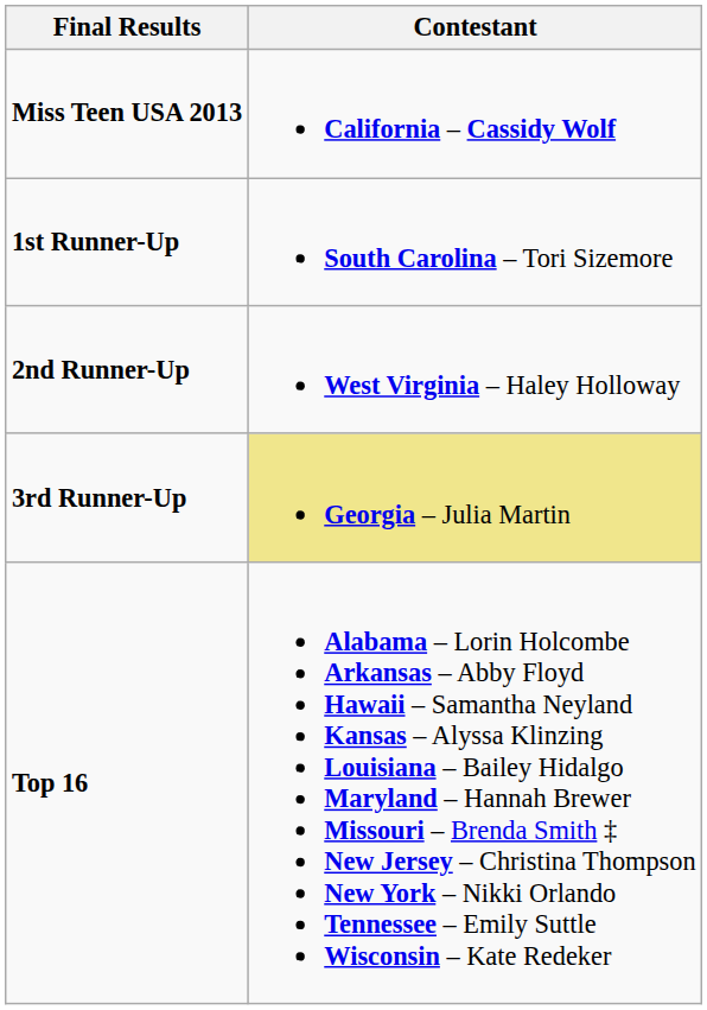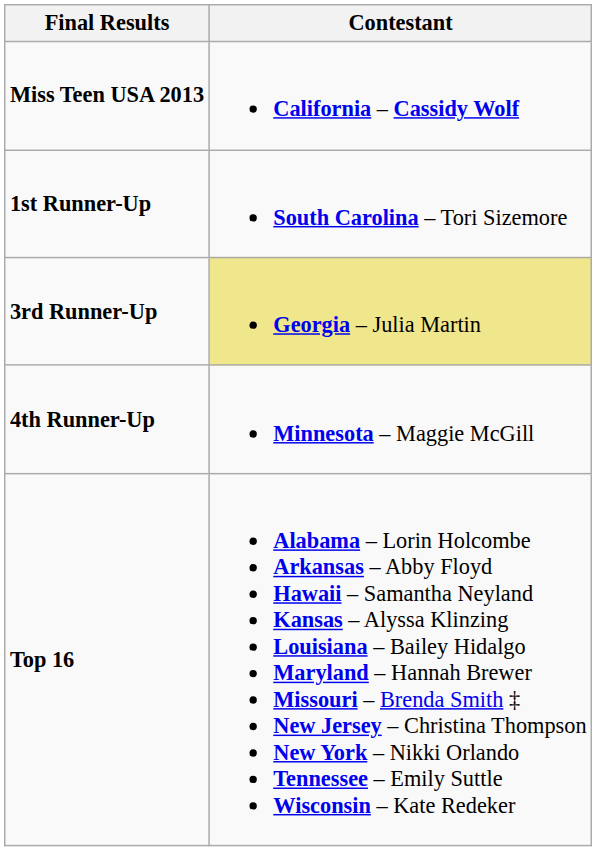- row: 2nd Runner-Up | West Virginia – Haley Holloway
+ row: 4th Runner-Up | Minnesota – Maggie McGill
